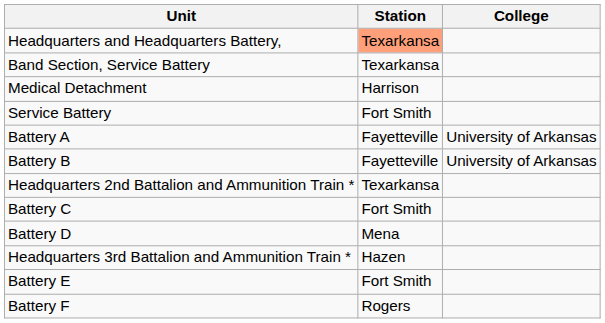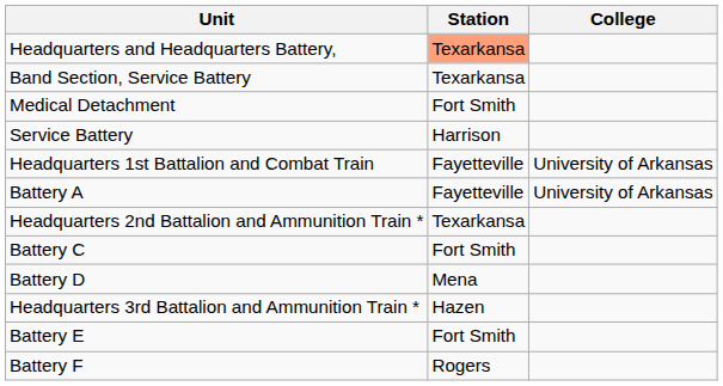Medical Detachment | Station: Harrison -> Fort Smith
Service Battery | Station: Fort Smith -> Harrison
+ row: Headquarters 1st Battalion and Combat Train | Fayetteville | University of Arkansas
- row: Battery B | Fayetteville | University of Arkansas
